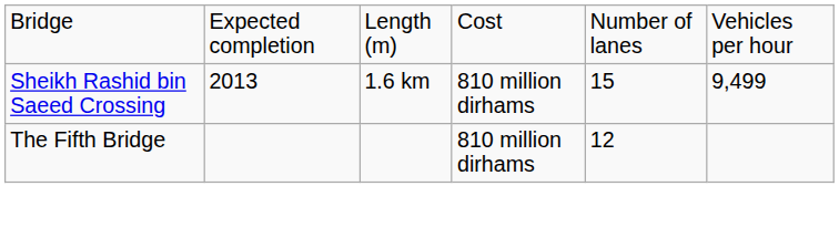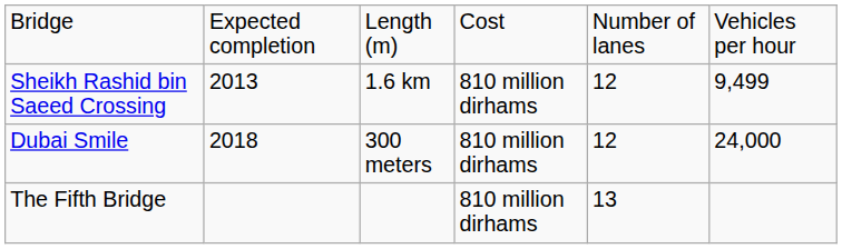Sheikh Rashid bin Saeed Crossing | column 5: 15 -> 12
+ row: Dubai Smile | 2018 | 300 meters | 810 million dirhams | 12 | 24,000
The Fifth Bridge | column 5: 12 -> 13
